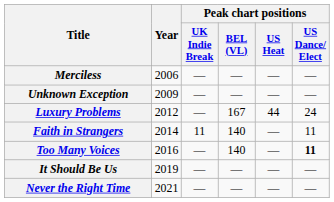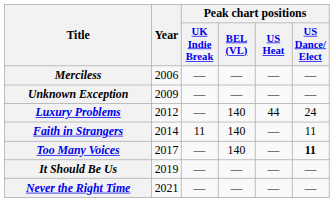Luxury Problems | Peak chart positions / BEL (VL): 167 -> 140
Too Many Voices | Year: 2016 -> 2017
